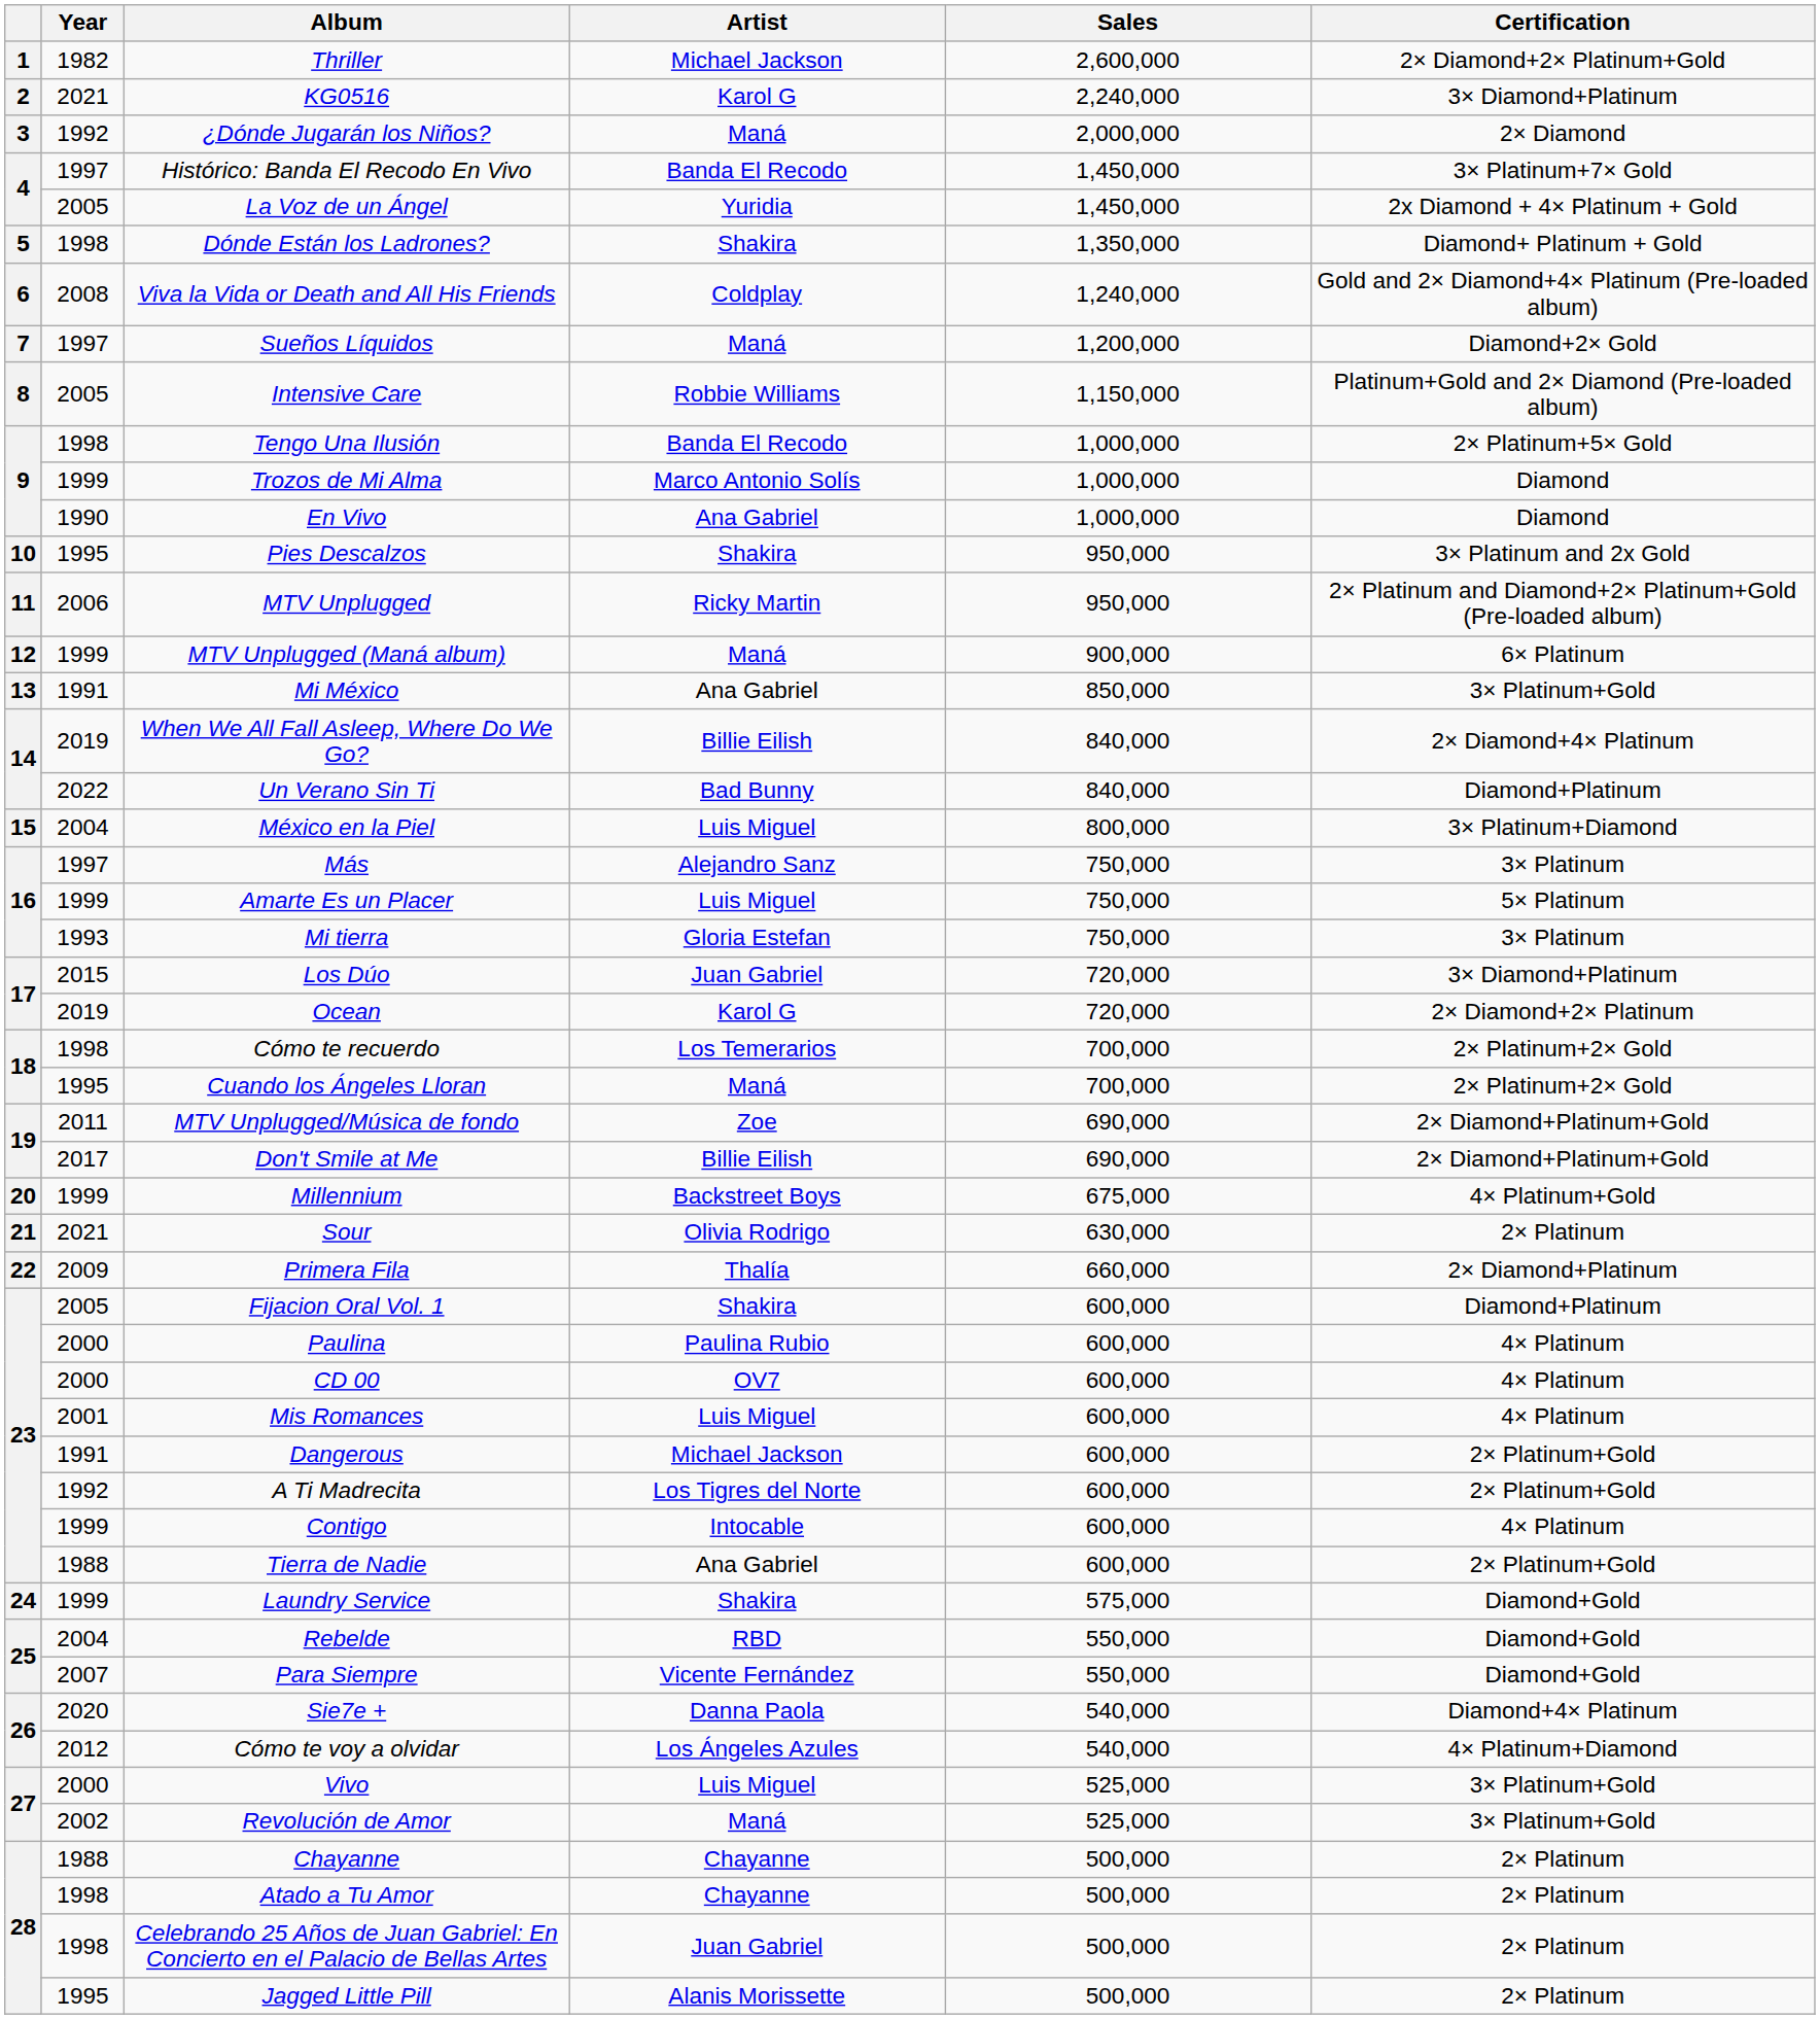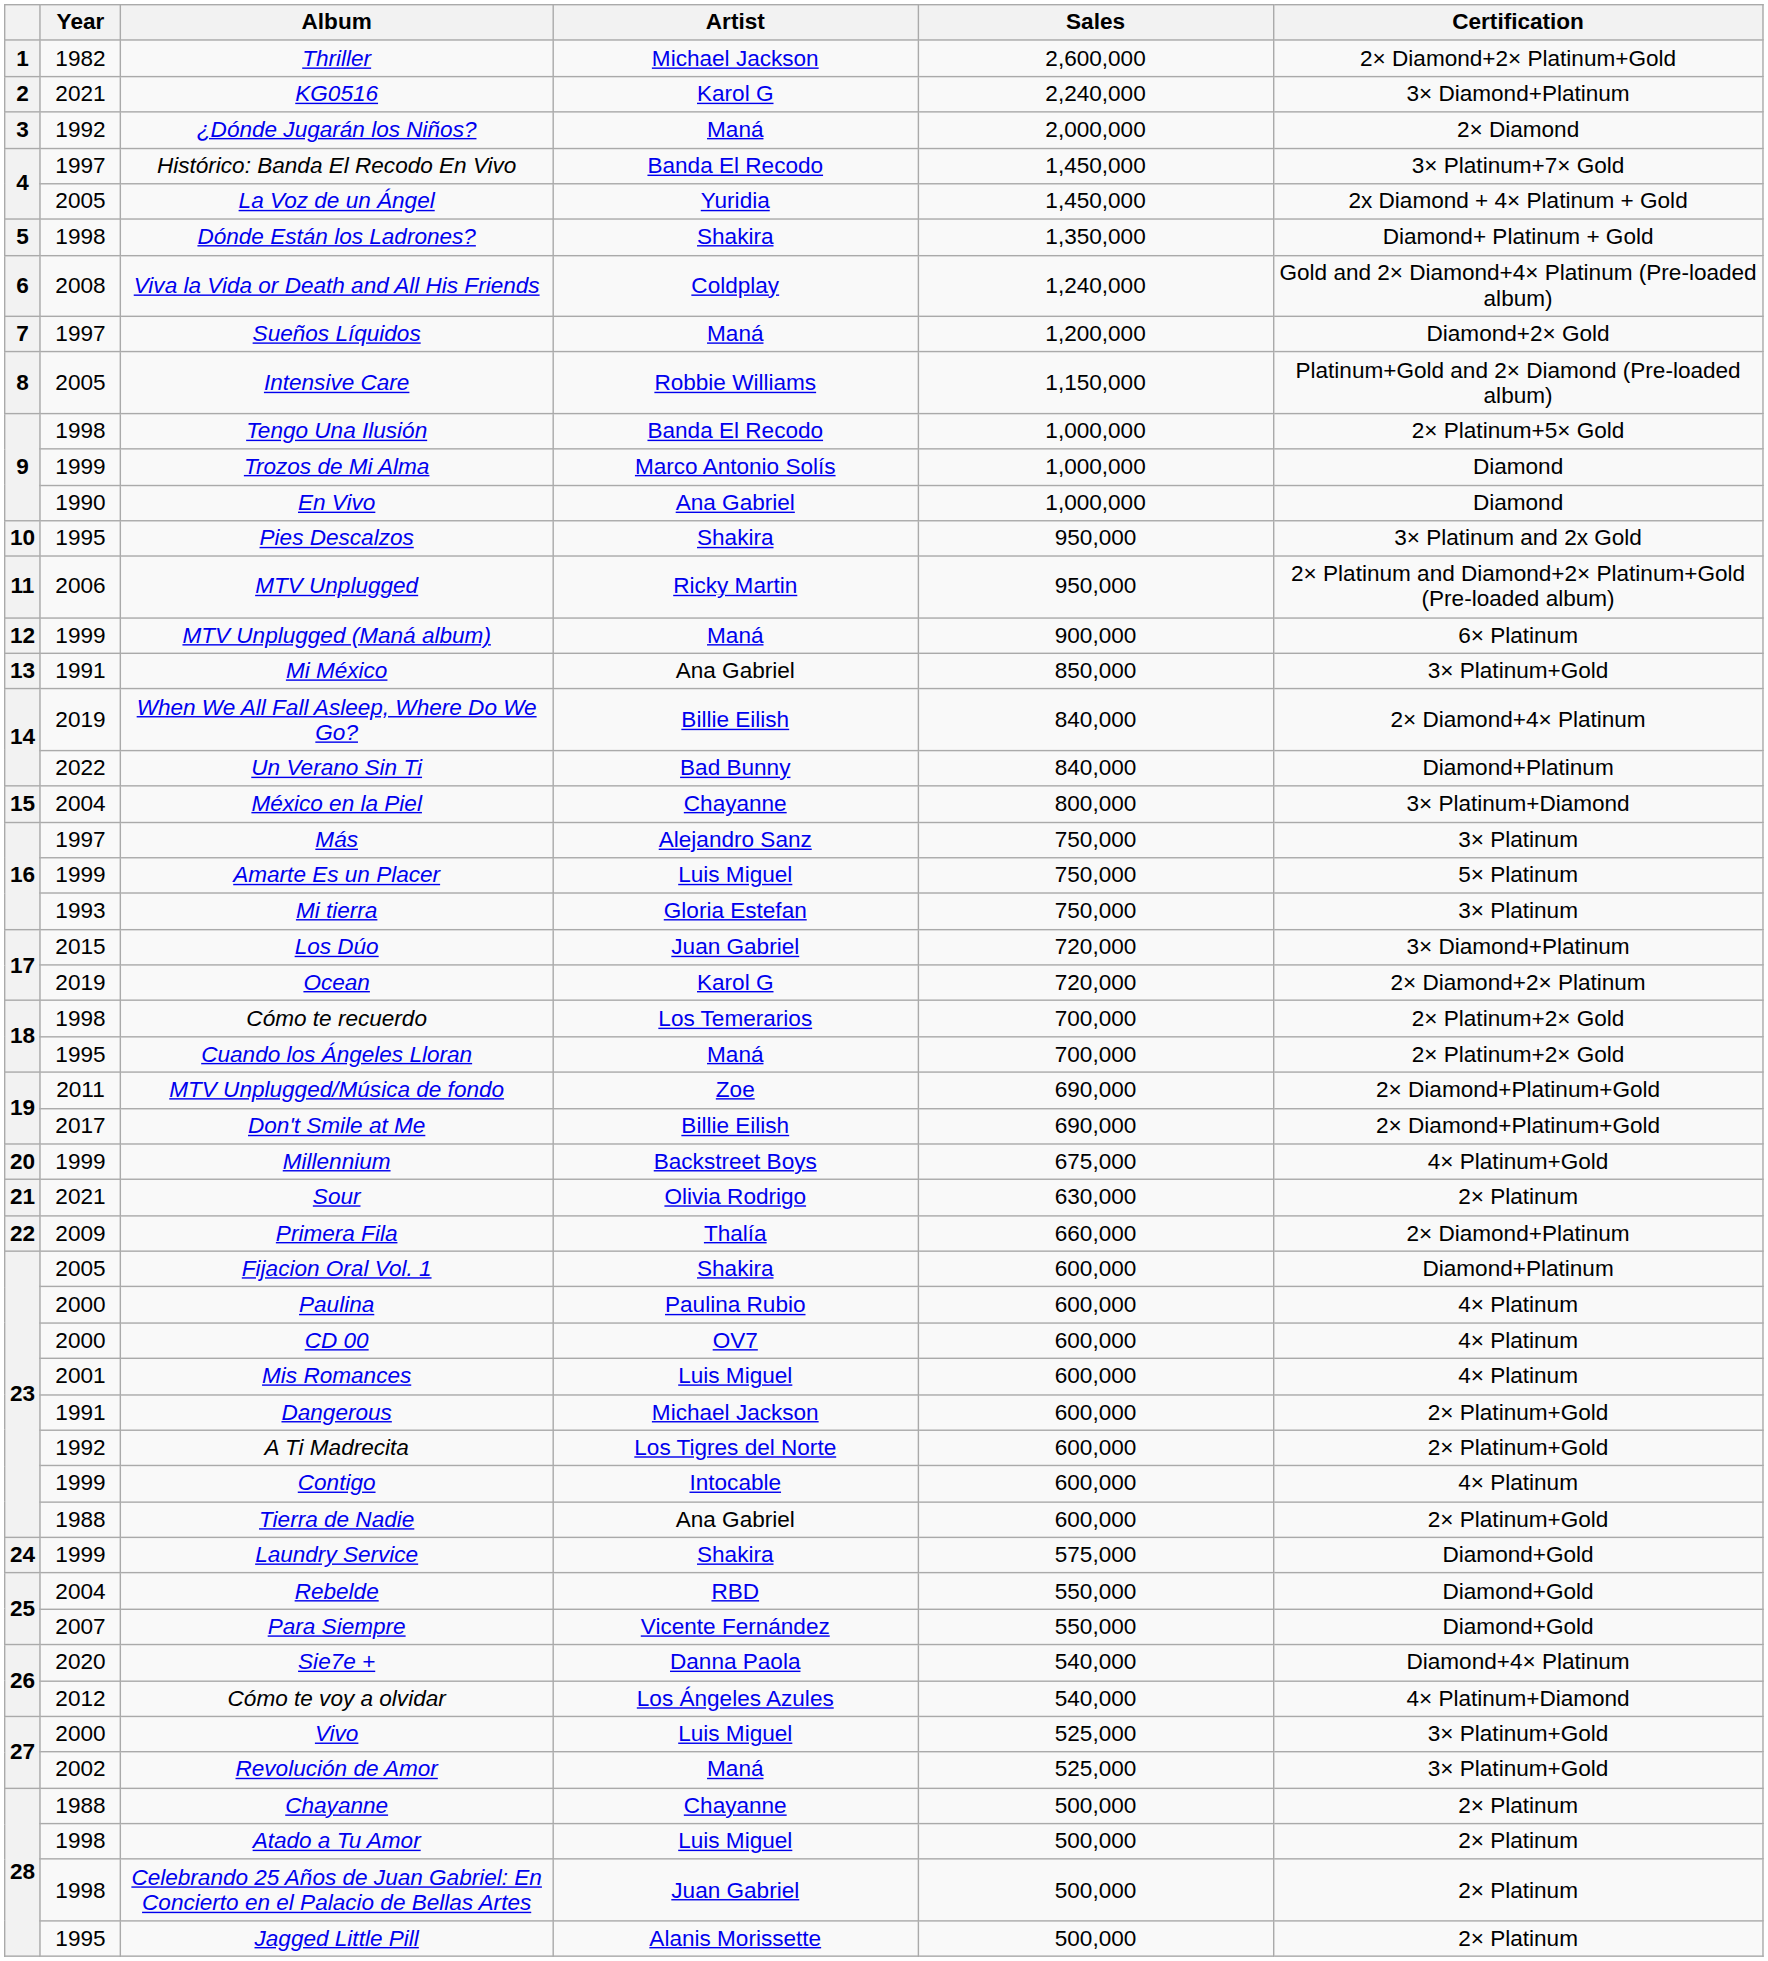México en la Piel | Artist: Luis Miguel -> Chayanne
Atado a Tu Amor | Artist: Chayanne -> Luis Miguel
